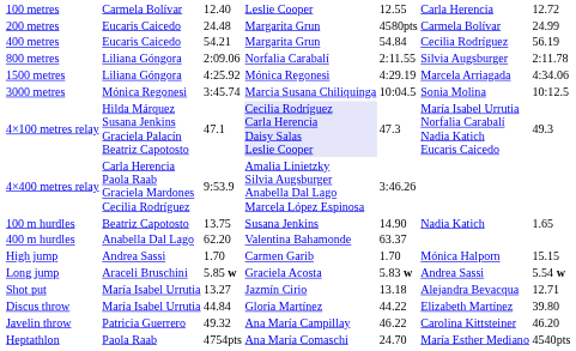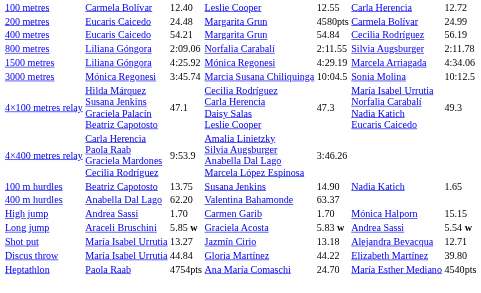4×100 metres relay | column 4: lavender background -> no background
- row: Javelin throw | Patricia Guerrero | 49.32 | Ana María Campillay | 46.22 | Carolina Kittsteiner | 46.20
